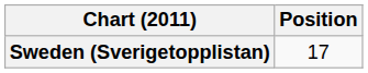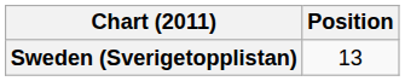Sweden (Sverigetopplistan) | Position: 17 -> 13
